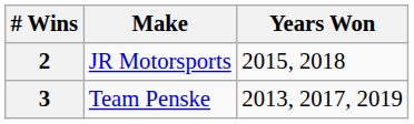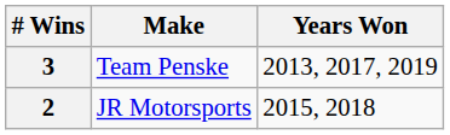rows swapped: 3 <-> 2
